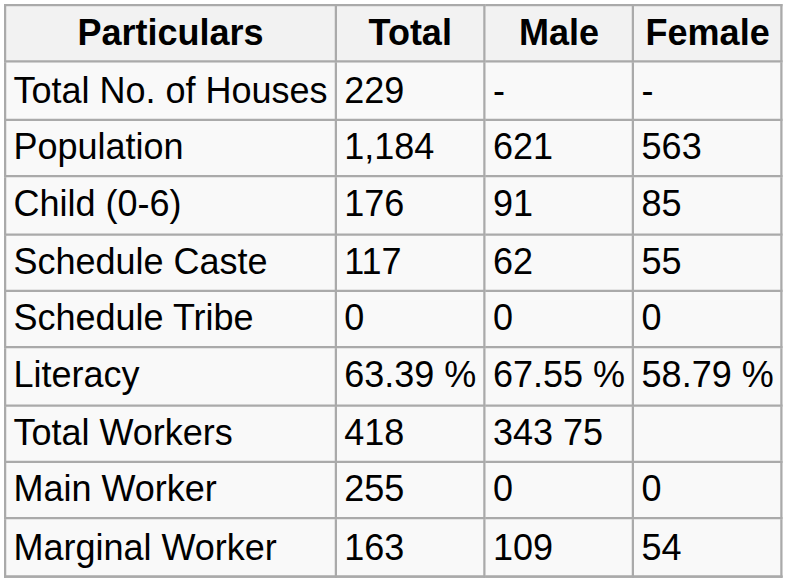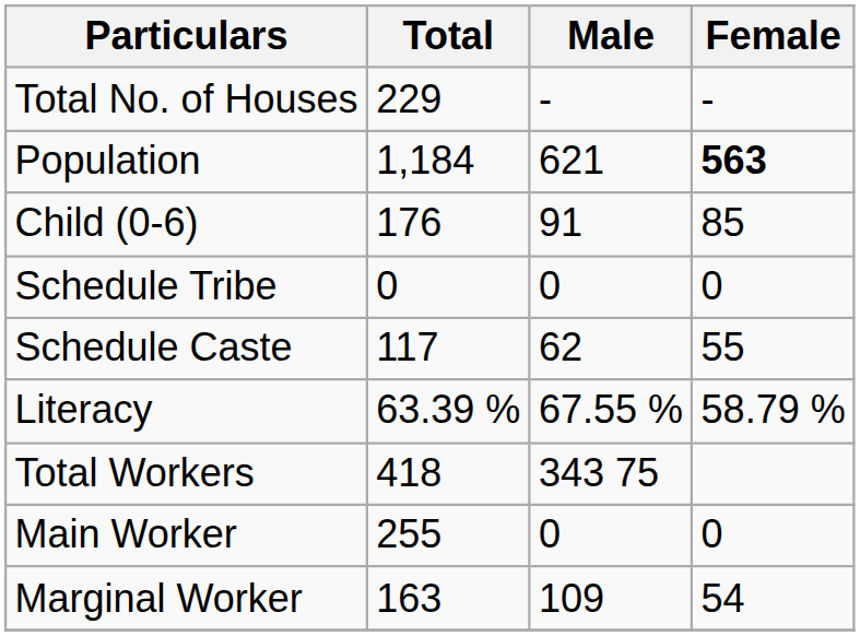Population | Female: normal -> bold
rows swapped: Schedule Caste <-> Schedule Tribe
